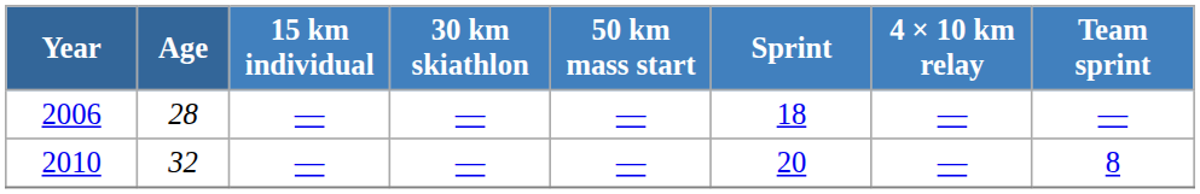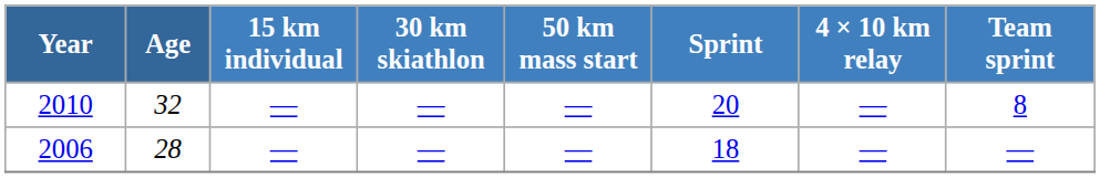rows swapped: 2006 <-> 2010
